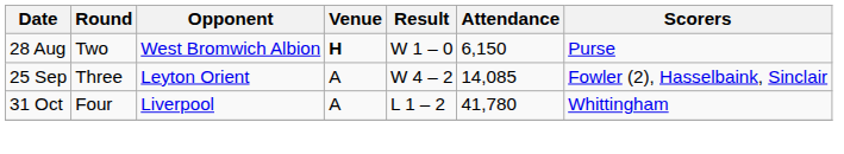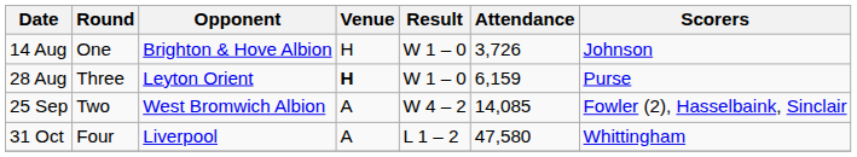+ row: 14 Aug | One | Brighton & Hove Albion | H | W 1 – 0 | 3,726 | Johnson
28 Aug | Round: Two -> Three
28 Aug | Opponent: West Bromwich Albion -> Leyton Orient
28 Aug | Attendance: 6,150 -> 6,159
25 Sep | Round: Three -> Two
25 Sep | Opponent: Leyton Orient -> West Bromwich Albion
31 Oct | Attendance: 41,780 -> 47,580
